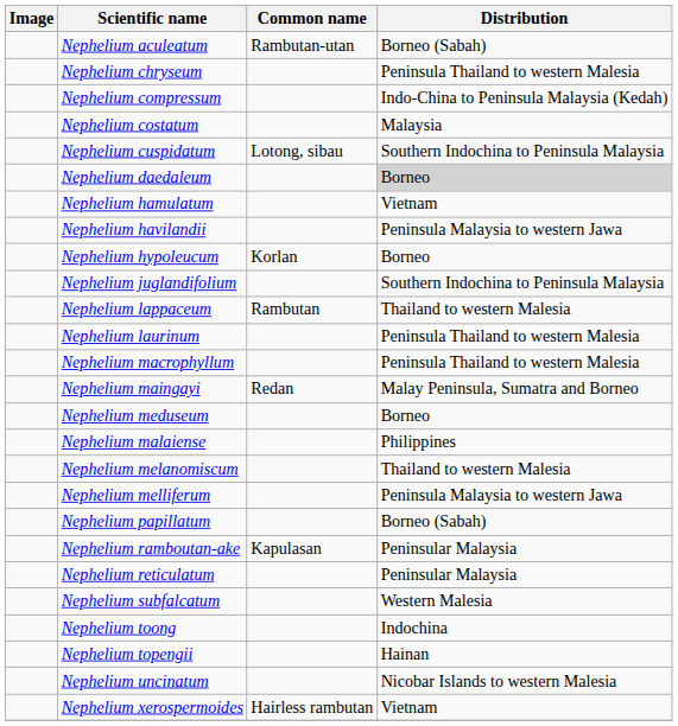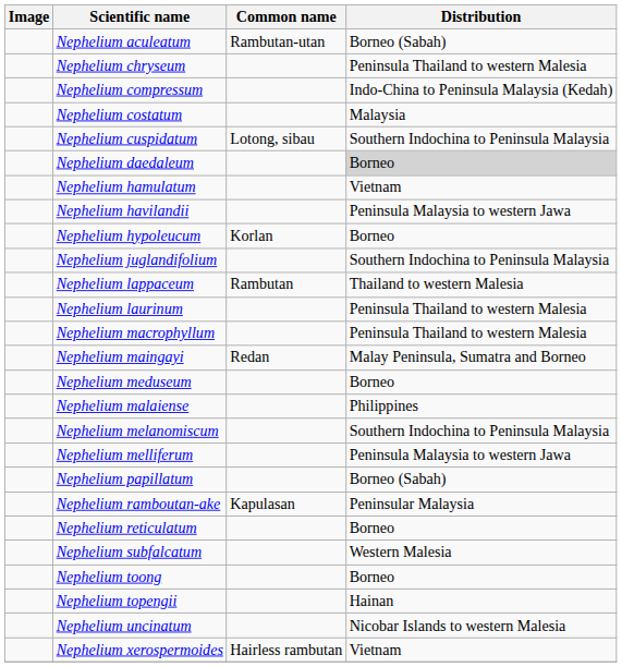Nephelium melanomiscum | Distribution: Thailand to western Malesia -> Southern Indochina to Peninsula Malaysia
Nephelium reticulatum | Distribution: Peninsular Malaysia -> Borneo
Nephelium toong | Distribution: Indochina -> Borneo
